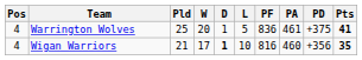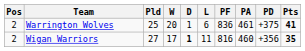Warrington Wolves | Pos: 4 -> 2
Warrington Wolves | L: 5 -> 6
Wigan Warriors | Pos: 4 -> 2
Wigan Warriors | Pld: 21 -> 27
Wigan Warriors | L: 10 -> 11
